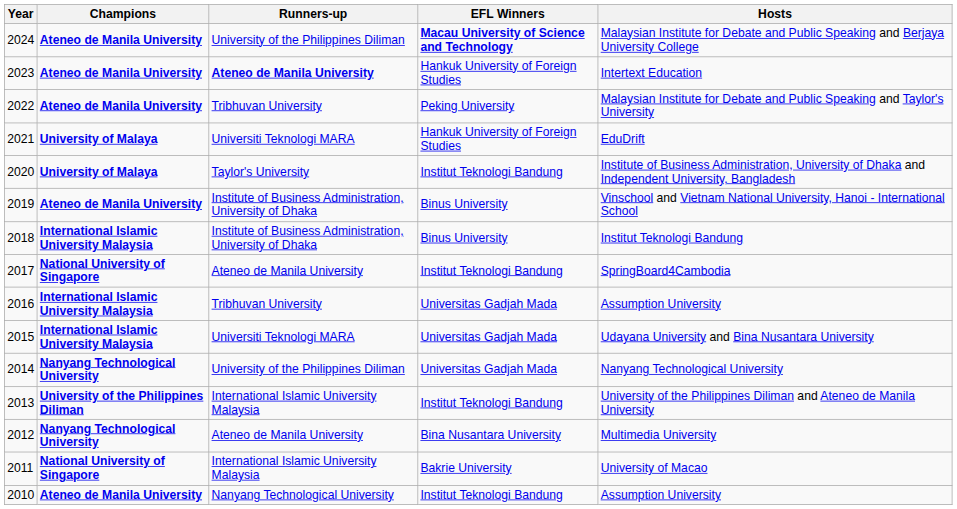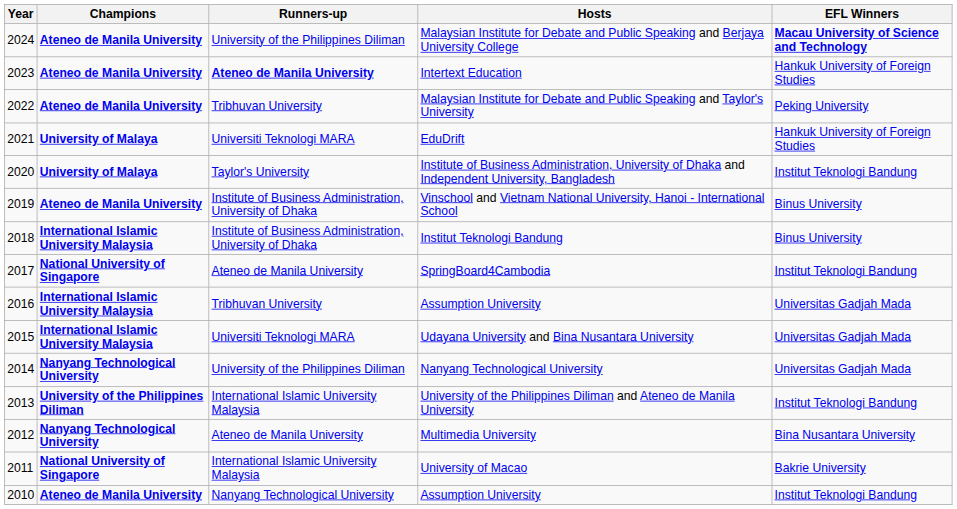columns swapped: EFL Winners <-> Hosts
